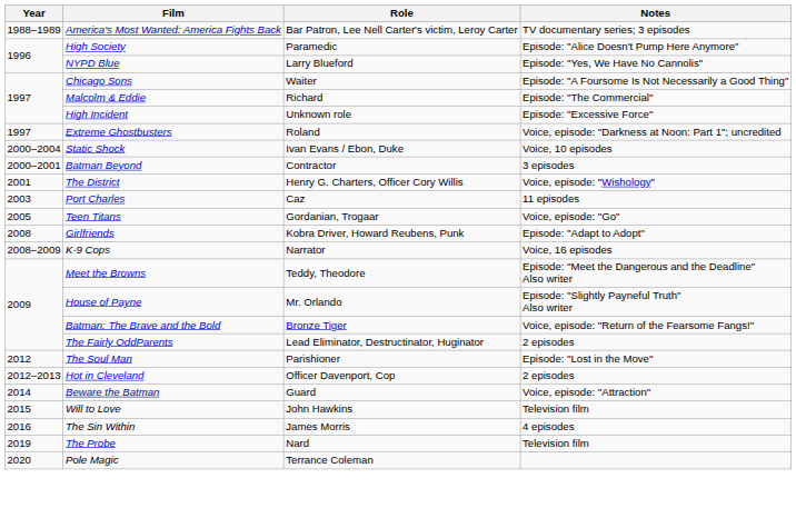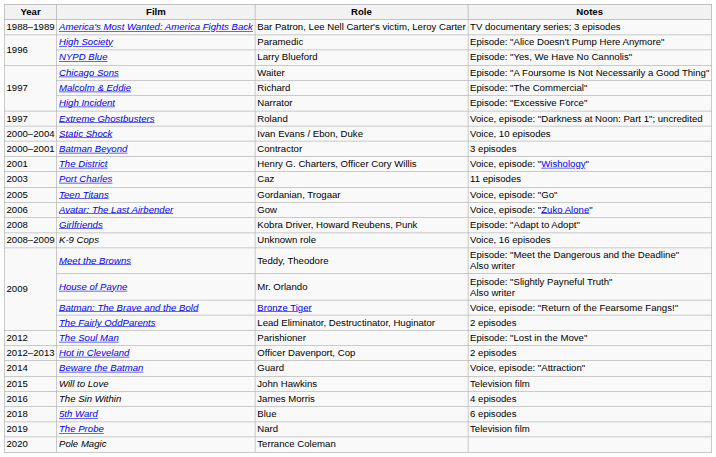High Incident | Role: Unknown role -> Narrator
+ row: 2006 | Avatar: The Last Airbender | Gow | Voice, episode: "Zuko Alone"
K-9 Cops | Role: Narrator -> Unknown role
+ row: 2018 | 5th Ward | Blue | 6 episodes
